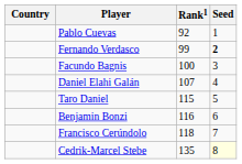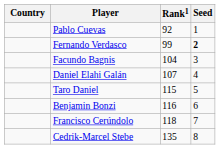Facundo Bagnis | Rank1: 100 -> 104
Cedrik-Marcel Stebe | Seed: lightyellow background -> no background
